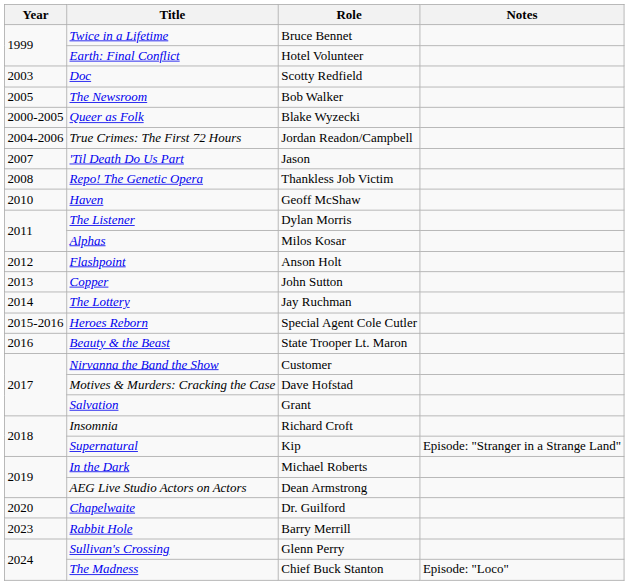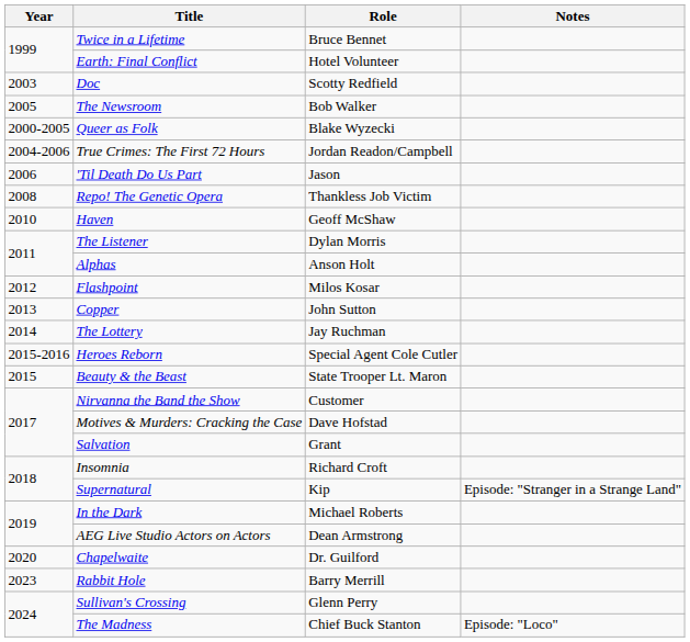'Til Death Do Us Part | Year: 2007 -> 2006
Alphas | Role: Milos Kosar -> Anson Holt
Flashpoint | Role: Anson Holt -> Milos Kosar
Beauty & the Beast | Year: 2016 -> 2015
